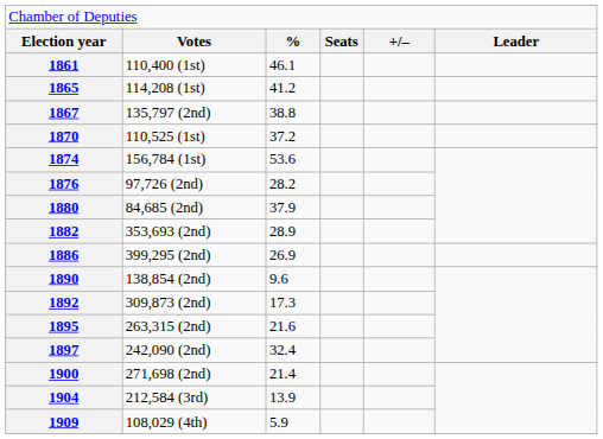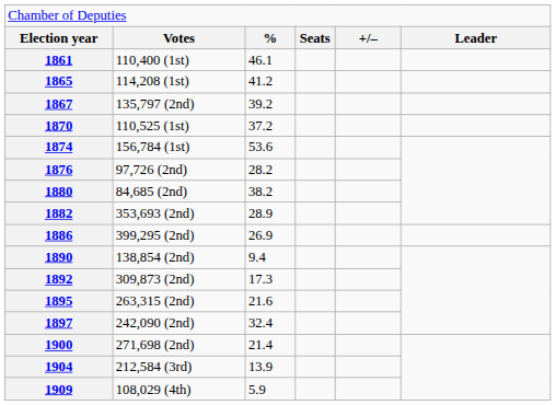1867 | column 3: 38.8 -> 39.2
1880 | column 3: 37.9 -> 38.2
1890 | column 3: 9.6 -> 9.4
